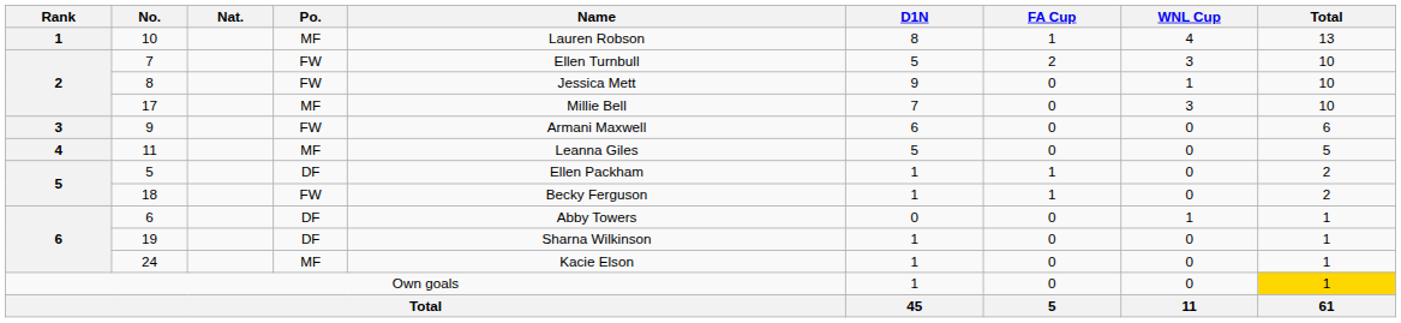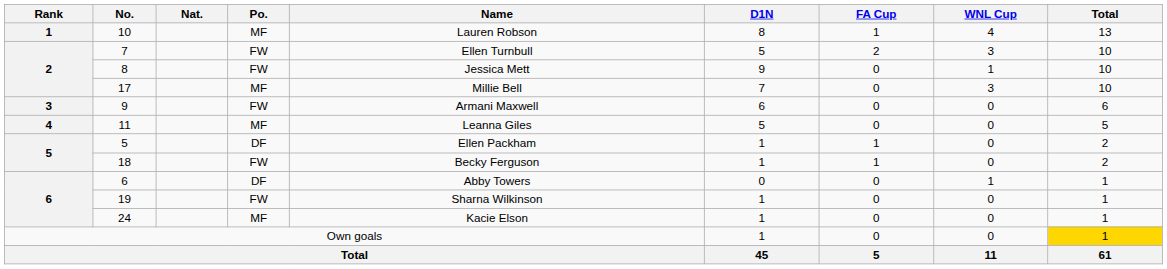19 | Po.: DF -> FW
